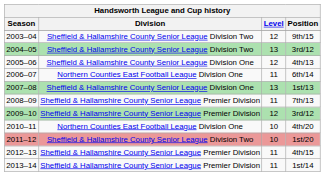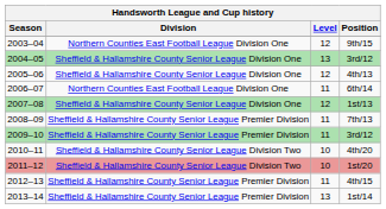9th/15 | Division: Sheffield & Hallamshire County Senior League Division Two -> Northern Counties East Football League Division One
2004–05 / 3rd/12 | Division: Sheffield & Hallamshire County Senior League Division Two -> Sheffield & Hallamshire County Senior League Division One
1st/13 | Level: 13 -> 12
2009–10 / 3rd/12 | Level: 12 -> 11
4th/20 | Division: Northern Counties East Football League Division One -> Sheffield & Hallamshire County Senior League Division Two
1st/14 | Level: 11 -> 13
